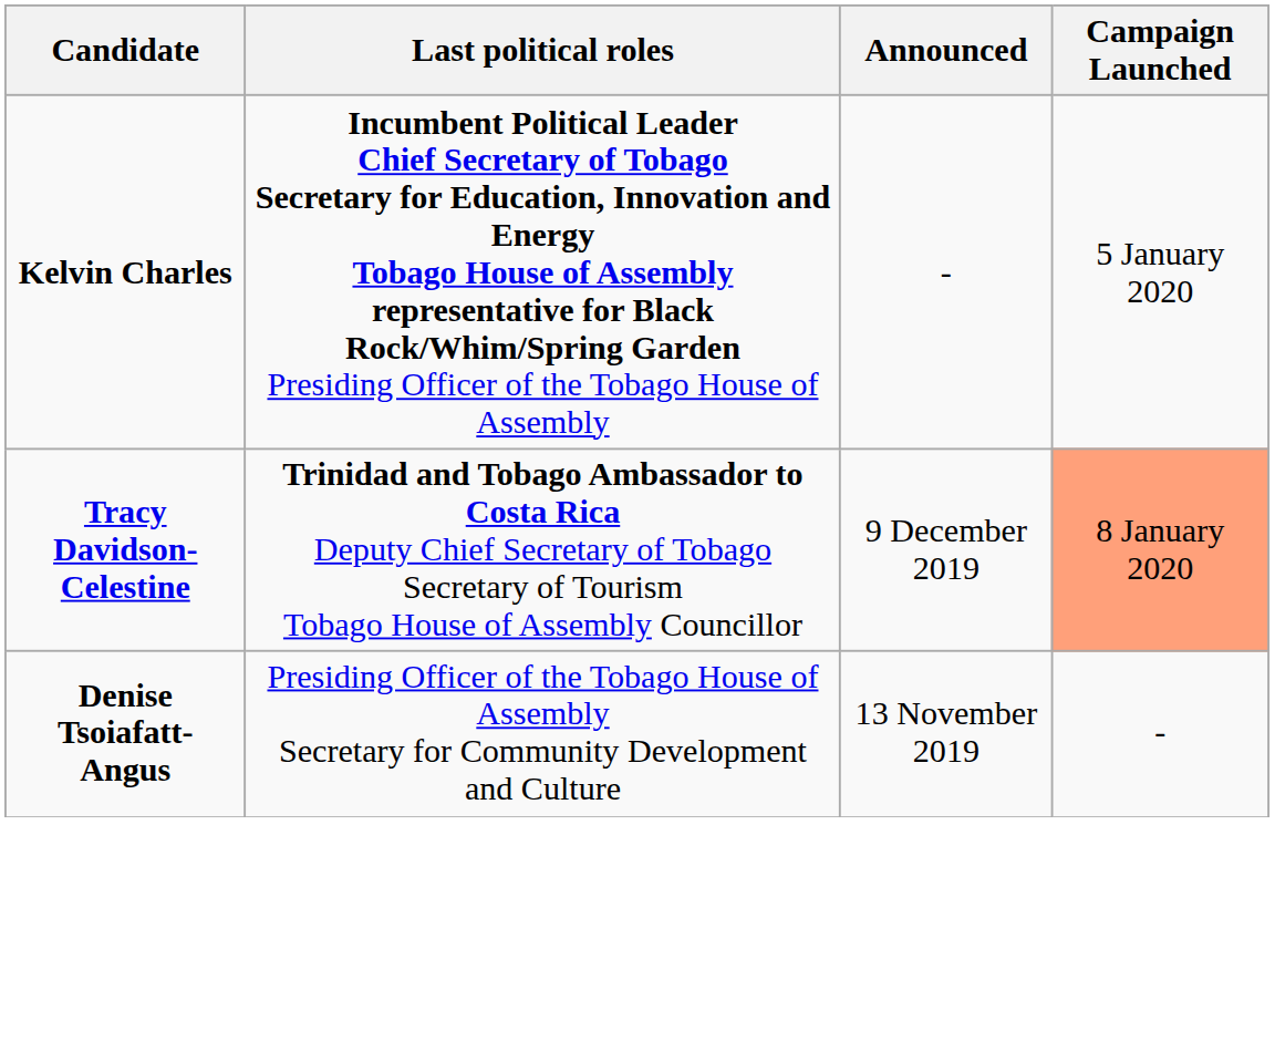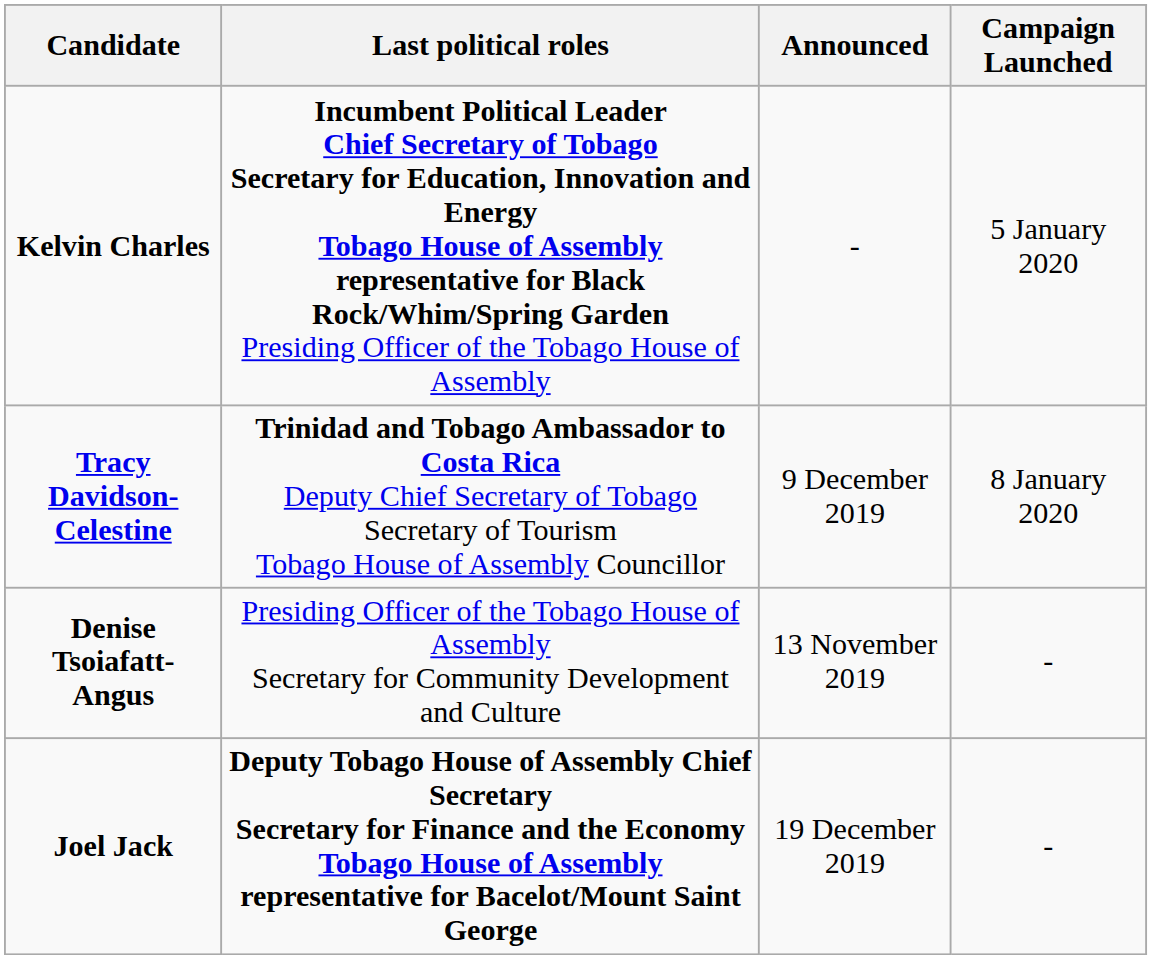Tracy Davidson-Celestine | Campaign Launched: lightsalmon background -> no background
+ row: Joel Jack | Deputy Tobago House of Assembly Chief Secretary Secretary for Finance and the Economy Tobago House of Assembly representative for Bacelot/Mount Saint George | 19 December 2019 | -
